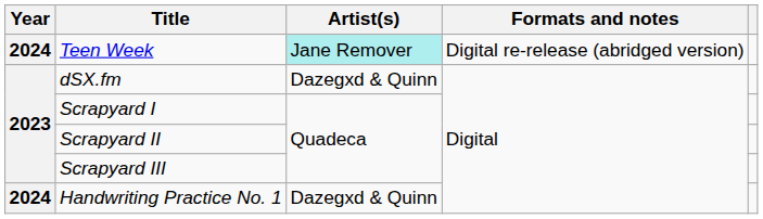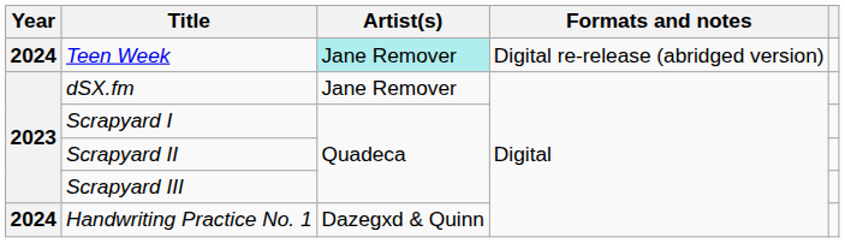dSX.fm | Artist(s): Dazegxd & Quinn -> Jane Remover
